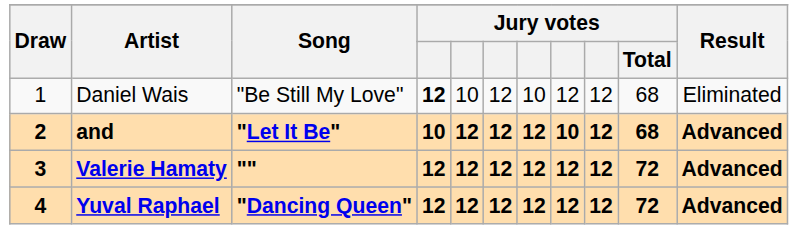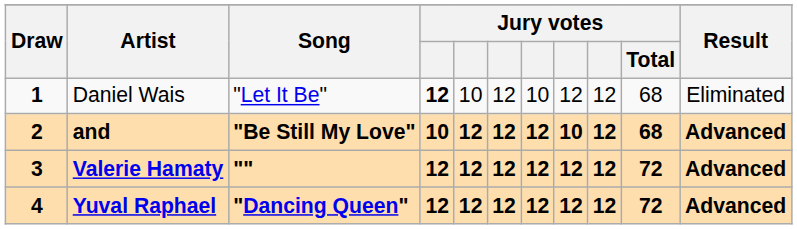Daniel Wais | Draw: normal -> bold
Daniel Wais | Song: "Be Still My Love" -> "Let It Be"
and | Song: "Let It Be" -> "Be Still My Love"
